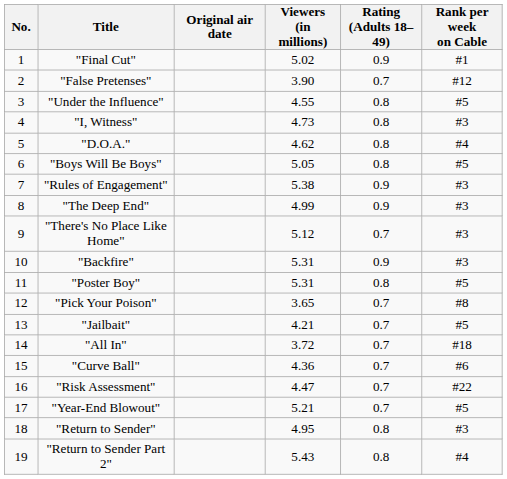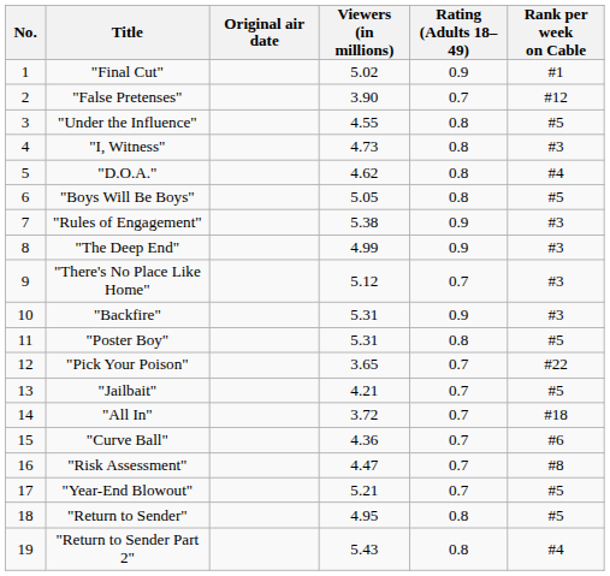"Pick Your Poison" | Rank per week on Cable: #8 -> #22
"Risk Assessment" | Rank per week on Cable: #22 -> #8
"Return to Sender" | Rank per week on Cable: #3 -> #5
